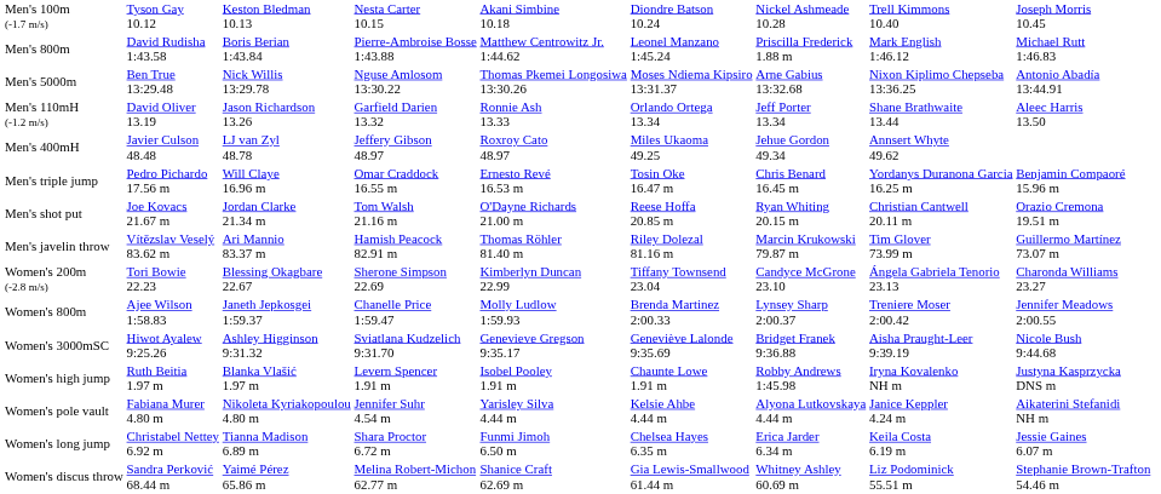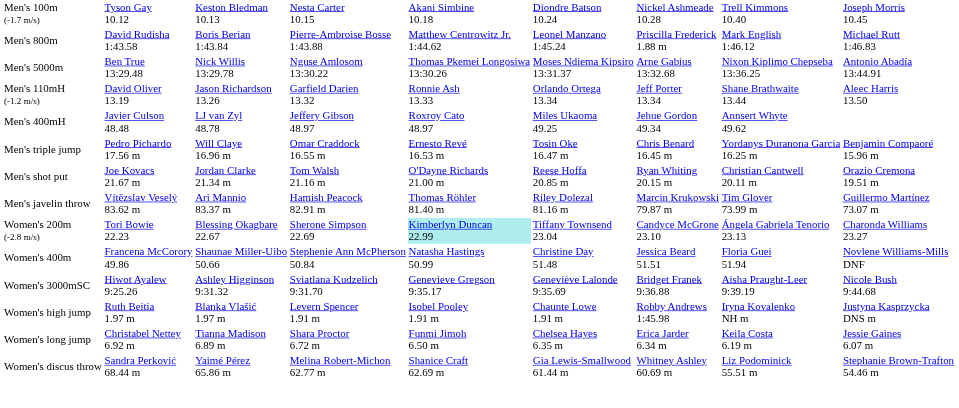Women's 200m (-2.8 m/s) | column 5: no background -> paleturquoise background
+ row: Women's 400m | Francena McCorory 49.86 | Shaunae Miller-Uibo 50.66 | Stephenie Ann McPherson 50.84 | Natasha Hastings 50.99 | Christine Day 51.48 | Jessica Beard 51.51 | Floria Guei 51.94 | Novlene Williams-Mills DNF
- row: Women's 800m | Ajee Wilson 1:58.83 | Janeth Jepkosgei 1:59.37 | Chanelle Price 1:59.47 | Molly Ludlow 1:59.93 | Brenda Martinez 2:00.33 | Lynsey Sharp 2:00.37 | Treniere Moser 2:00.42 | Jennifer Meadows 2:00.55
- row: Women's pole vault | Fabiana Murer 4.80 m | Nikoleta Kyriakopoulou 4.80 m | Jennifer Suhr 4.54 m | Yarisley Silva 4.44 m | Kelsie Ahbe 4.44 m | Alyona Lutkovskaya 4.44 m | Janice Keppler 4.24 m | Aikaterini Stefanidi NH m
